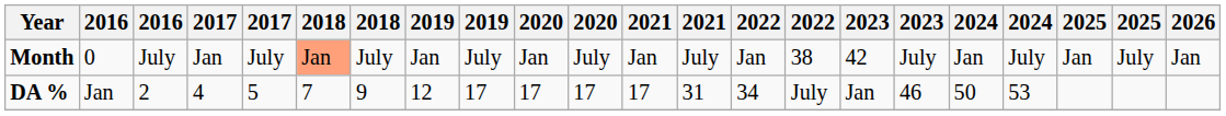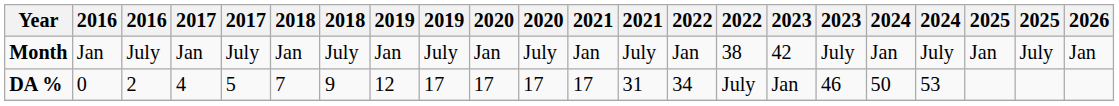Month | column 2: 0 -> Jan
Month | column 6: lightsalmon background -> no background
DA % | column 2: Jan -> 0
